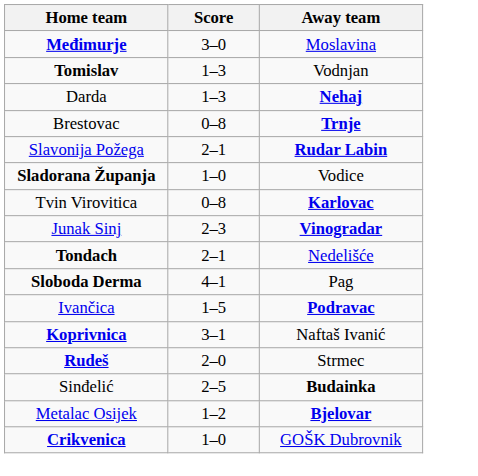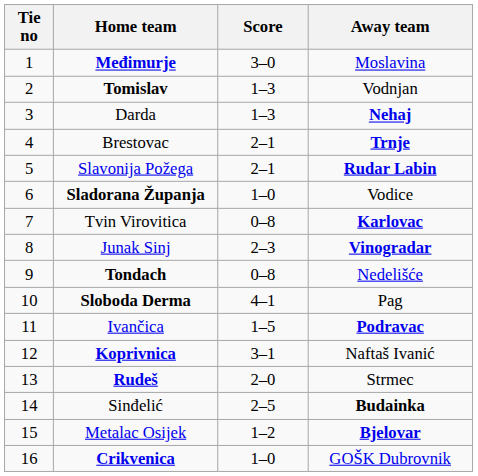+ column: Tie no | 1 | 2 | 3 | 4 | 5 | 6 | 7 | 8 | 9 | 10 | 11 | 12 | 13 | 14 | 15 | 16
Brestovac | Score: 0–8 -> 2–1
Tondach | Score: 2–1 -> 0–8
